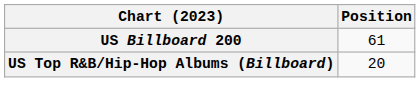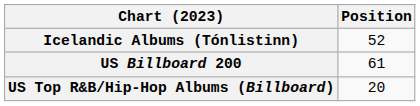+ row: Icelandic Albums (Tónlistinn) | 52
